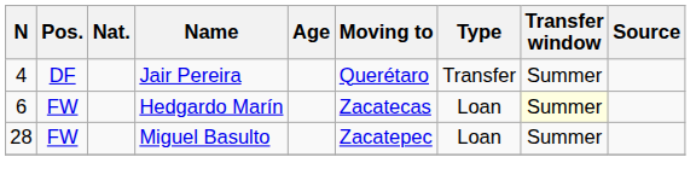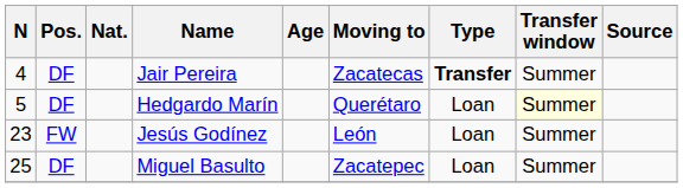Jair Pereira | Moving to: Querétaro -> Zacatecas
Jair Pereira | Type: normal -> bold
Hedgardo Marín | N: 6 -> 5
Hedgardo Marín | Pos.: FW -> DF
Hedgardo Marín | Moving to: Zacatecas -> Querétaro
+ row: 23 | FW | Jesús Godínez | León | Loan | Summer
Miguel Basulto | N: 28 -> 25
Miguel Basulto | Pos.: FW -> DF
